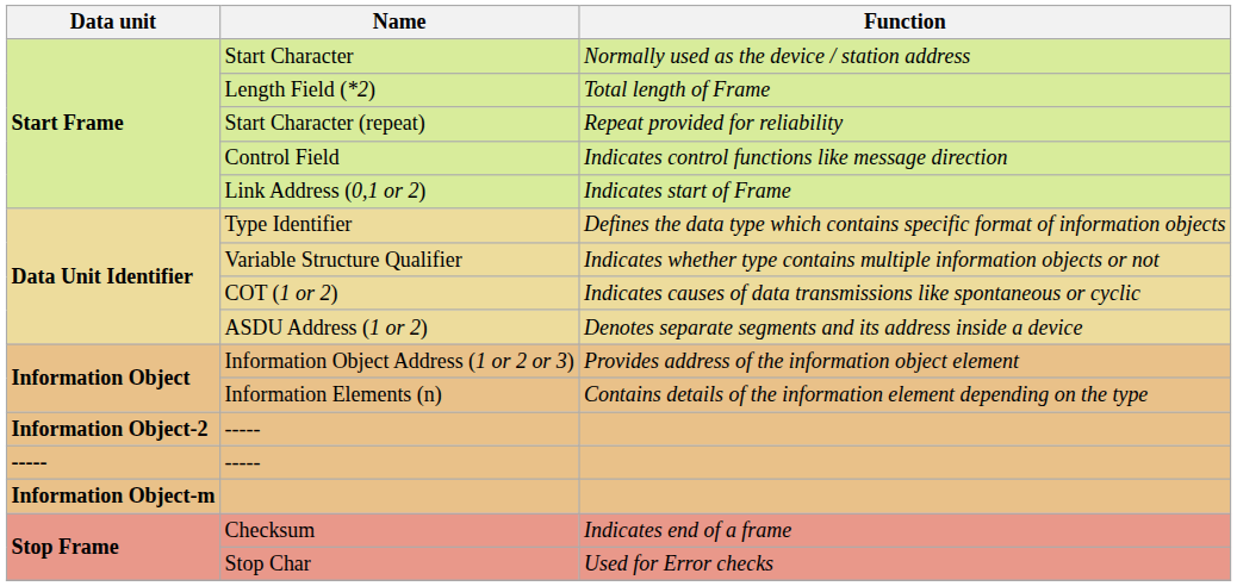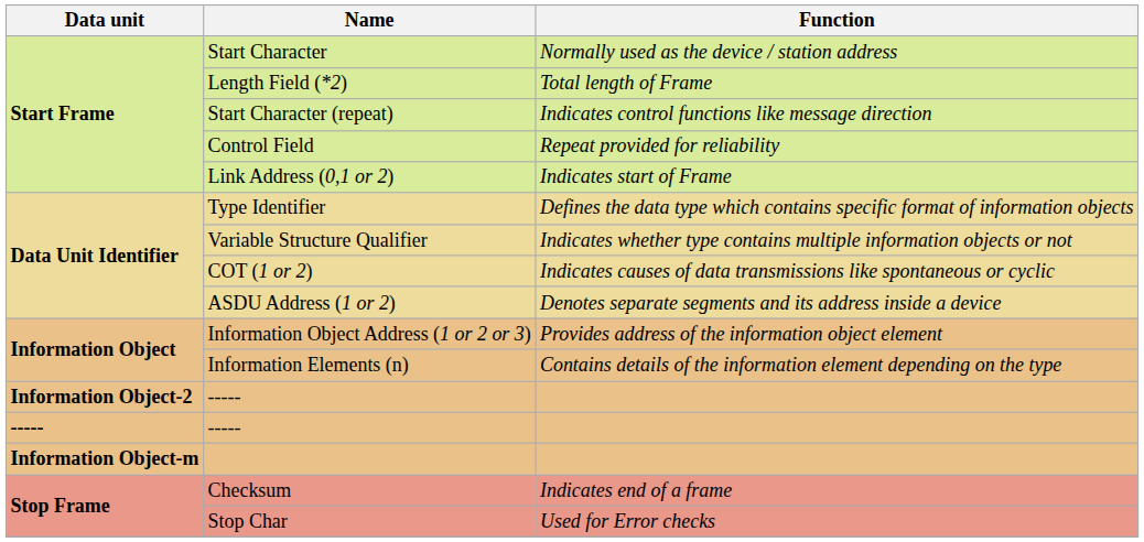Start Character (repeat) | Function: Repeat provided for reliability -> Indicates control functions like message direction
Control Field | Function: Indicates control functions like message direction -> Repeat provided for reliability
